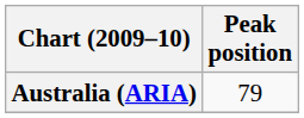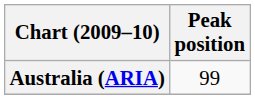Australia (ARIA) | Peak position: 79 -> 99
